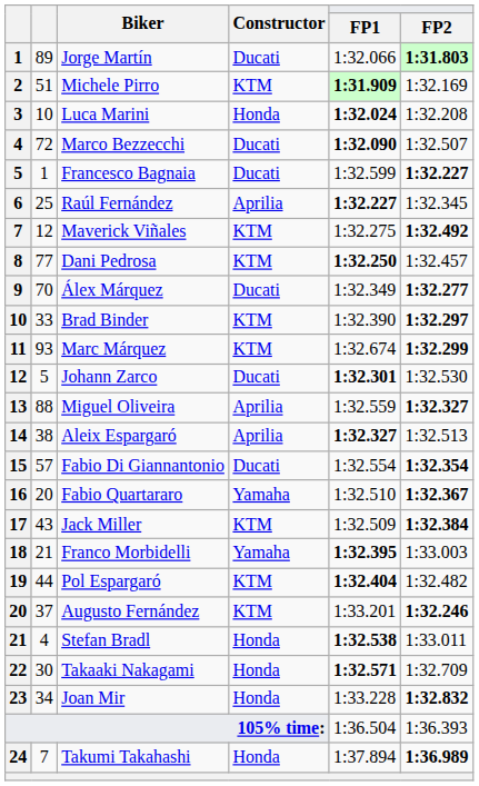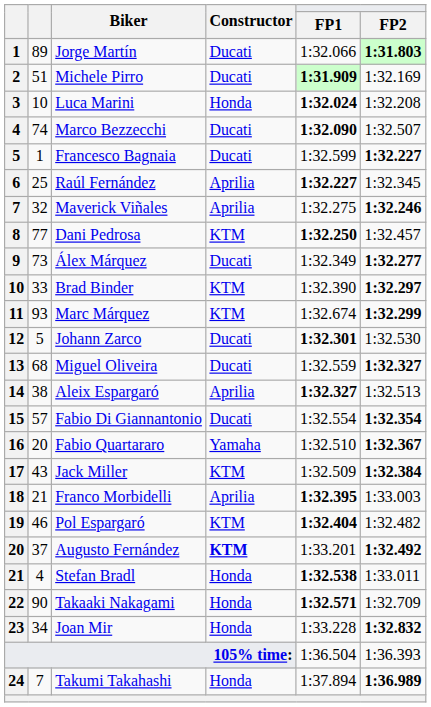Michele Pirro | Constructor: KTM -> Ducati
Marco Bezzecchi | column 2: 72 -> 74
Maverick Viñales | column 2: 12 -> 32
Maverick Viñales | Constructor: KTM -> Aprilia
Maverick Viñales | FP2: 1:32.492 -> 1:32.246
Álex Márquez | column 2: 70 -> 73
Miguel Oliveira | column 2: 88 -> 68
Miguel Oliveira | Constructor: Aprilia -> Ducati
Franco Morbidelli | Constructor: Yamaha -> Aprilia
Pol Espargaró | column 2: 44 -> 46
Augusto Fernández | Constructor: normal -> bold
Augusto Fernández | FP2: 1:32.246 -> 1:32.492
Takaaki Nakagami | column 2: 30 -> 90
